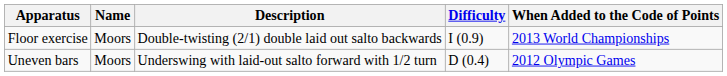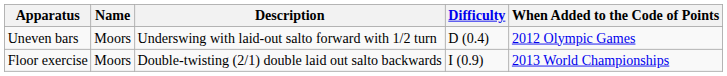rows swapped: Uneven bars <-> Floor exercise
